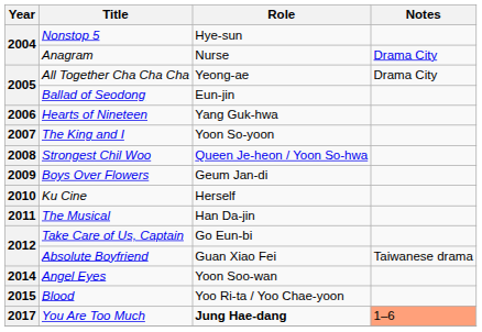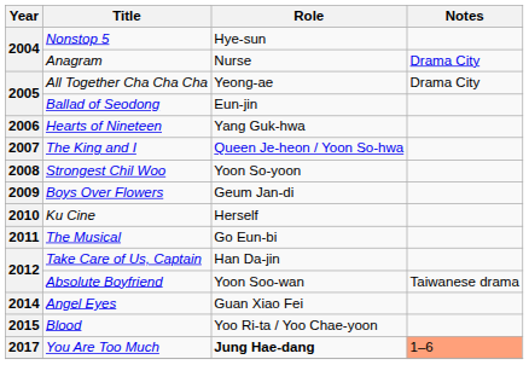The King and I | Role: Yoon So-yoon -> Queen Je-heon / Yoon So-hwa
Strongest Chil Woo | Role: Queen Je-heon / Yoon So-hwa -> Yoon So-yoon
The Musical | Role: Han Da-jin -> Go Eun-bi
Take Care of Us, Captain | Role: Go Eun-bi -> Han Da-jin
Absolute Boyfriend | Role: Guan Xiao Fei -> Yoon Soo-wan
Angel Eyes | Role: Yoon Soo-wan -> Guan Xiao Fei
